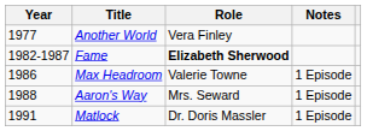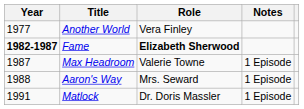Fame | Year: normal -> bold
Max Headroom | Year: 1986 -> 1987
